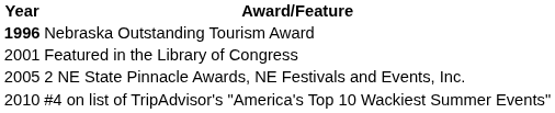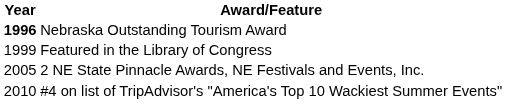Featured in the Library of Congress | Year: 2001 -> 1999
